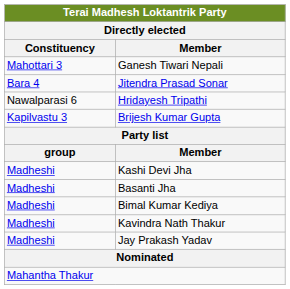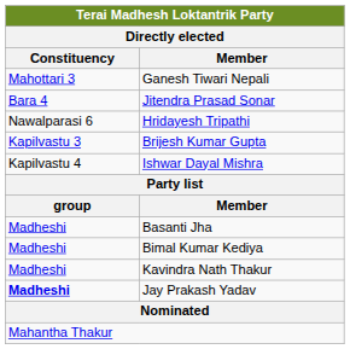+ row: Kapilvastu 4 | Ishwar Dayal Mishra
- row: Madheshi | Kashi Devi Jha
Jay Prakash Yadav | Constituency: normal -> bold
